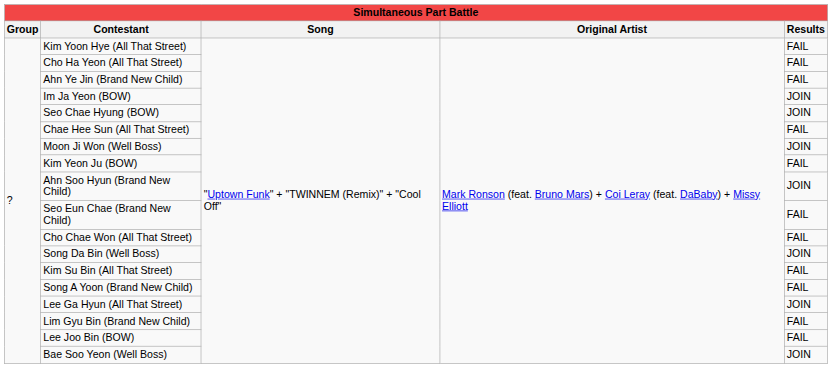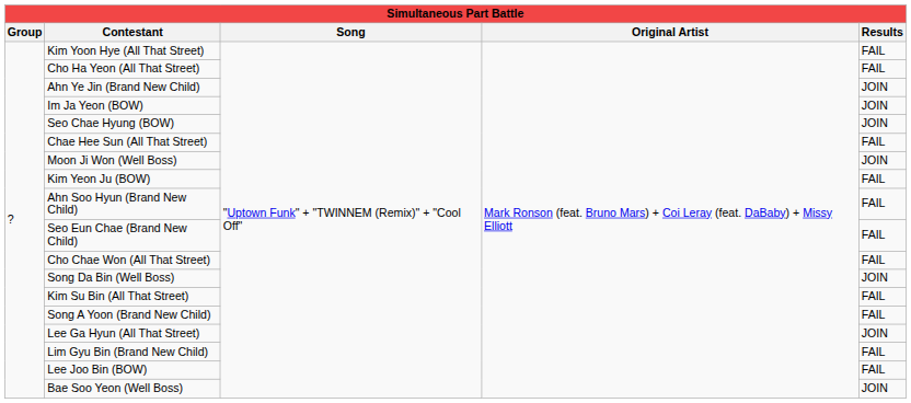Ahn Ye Jin (Brand New Child) | Results: FAIL -> JOIN
Ahn Soo Hyun (Brand New Child) | Results: JOIN -> FAIL
